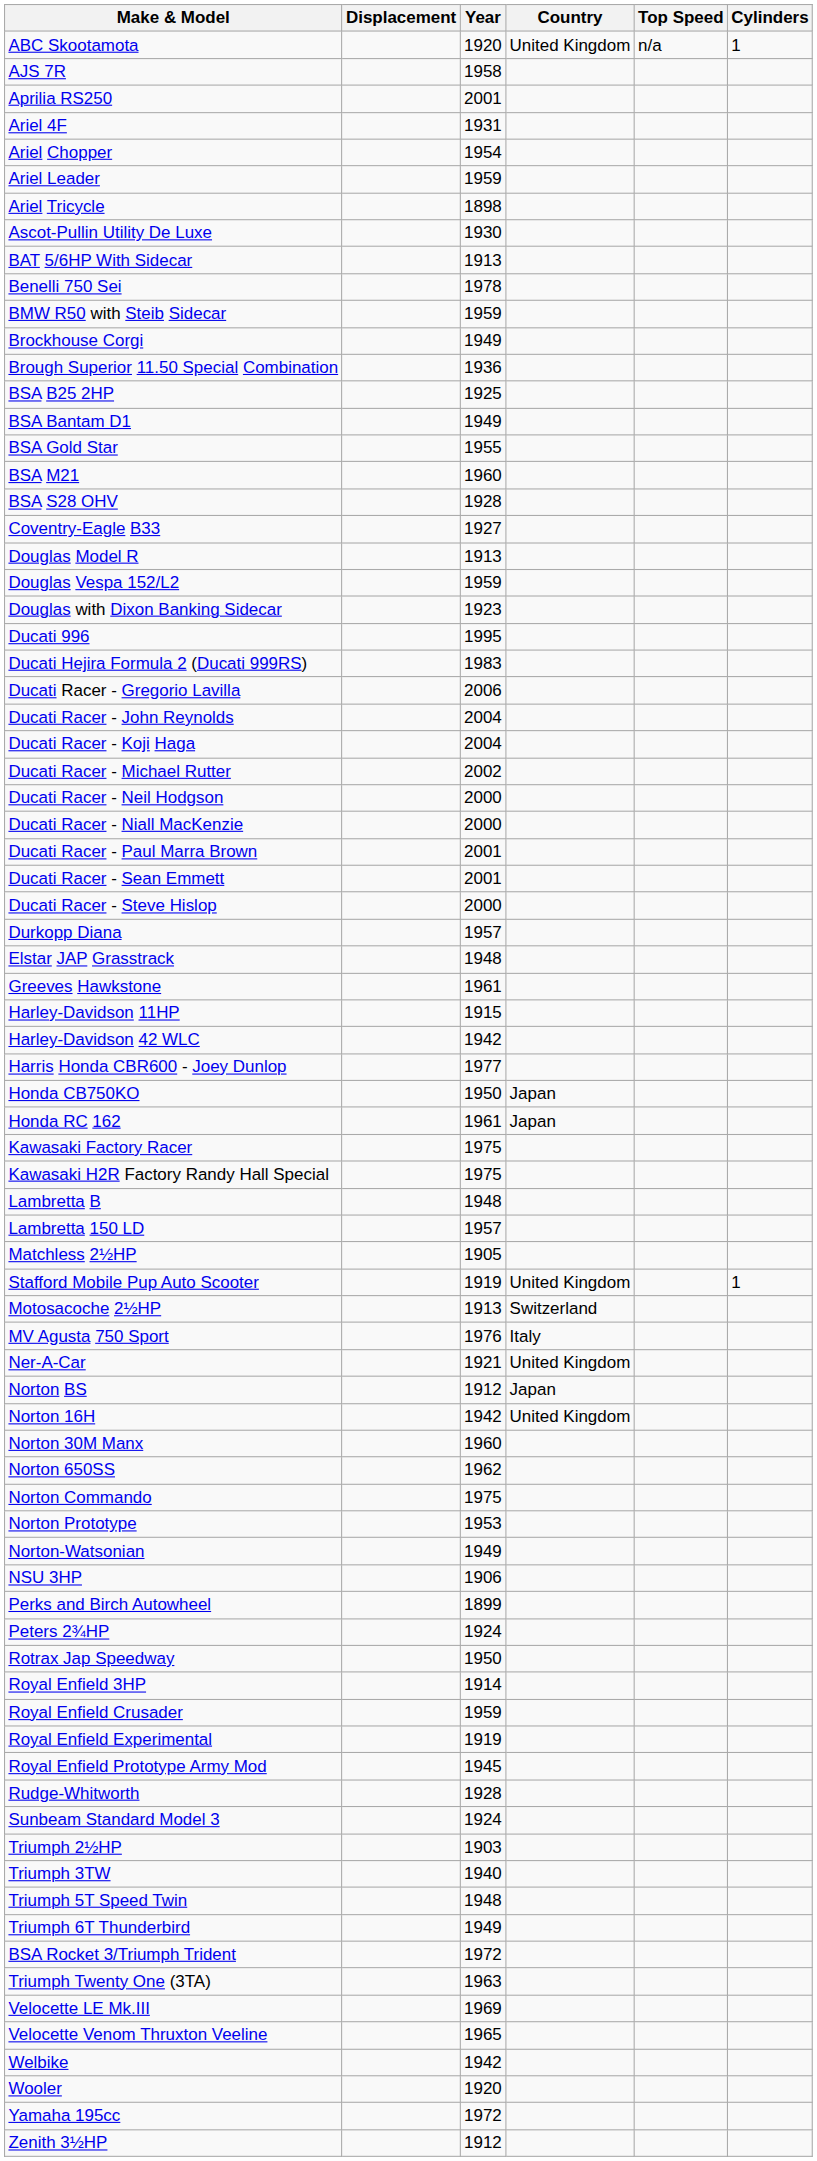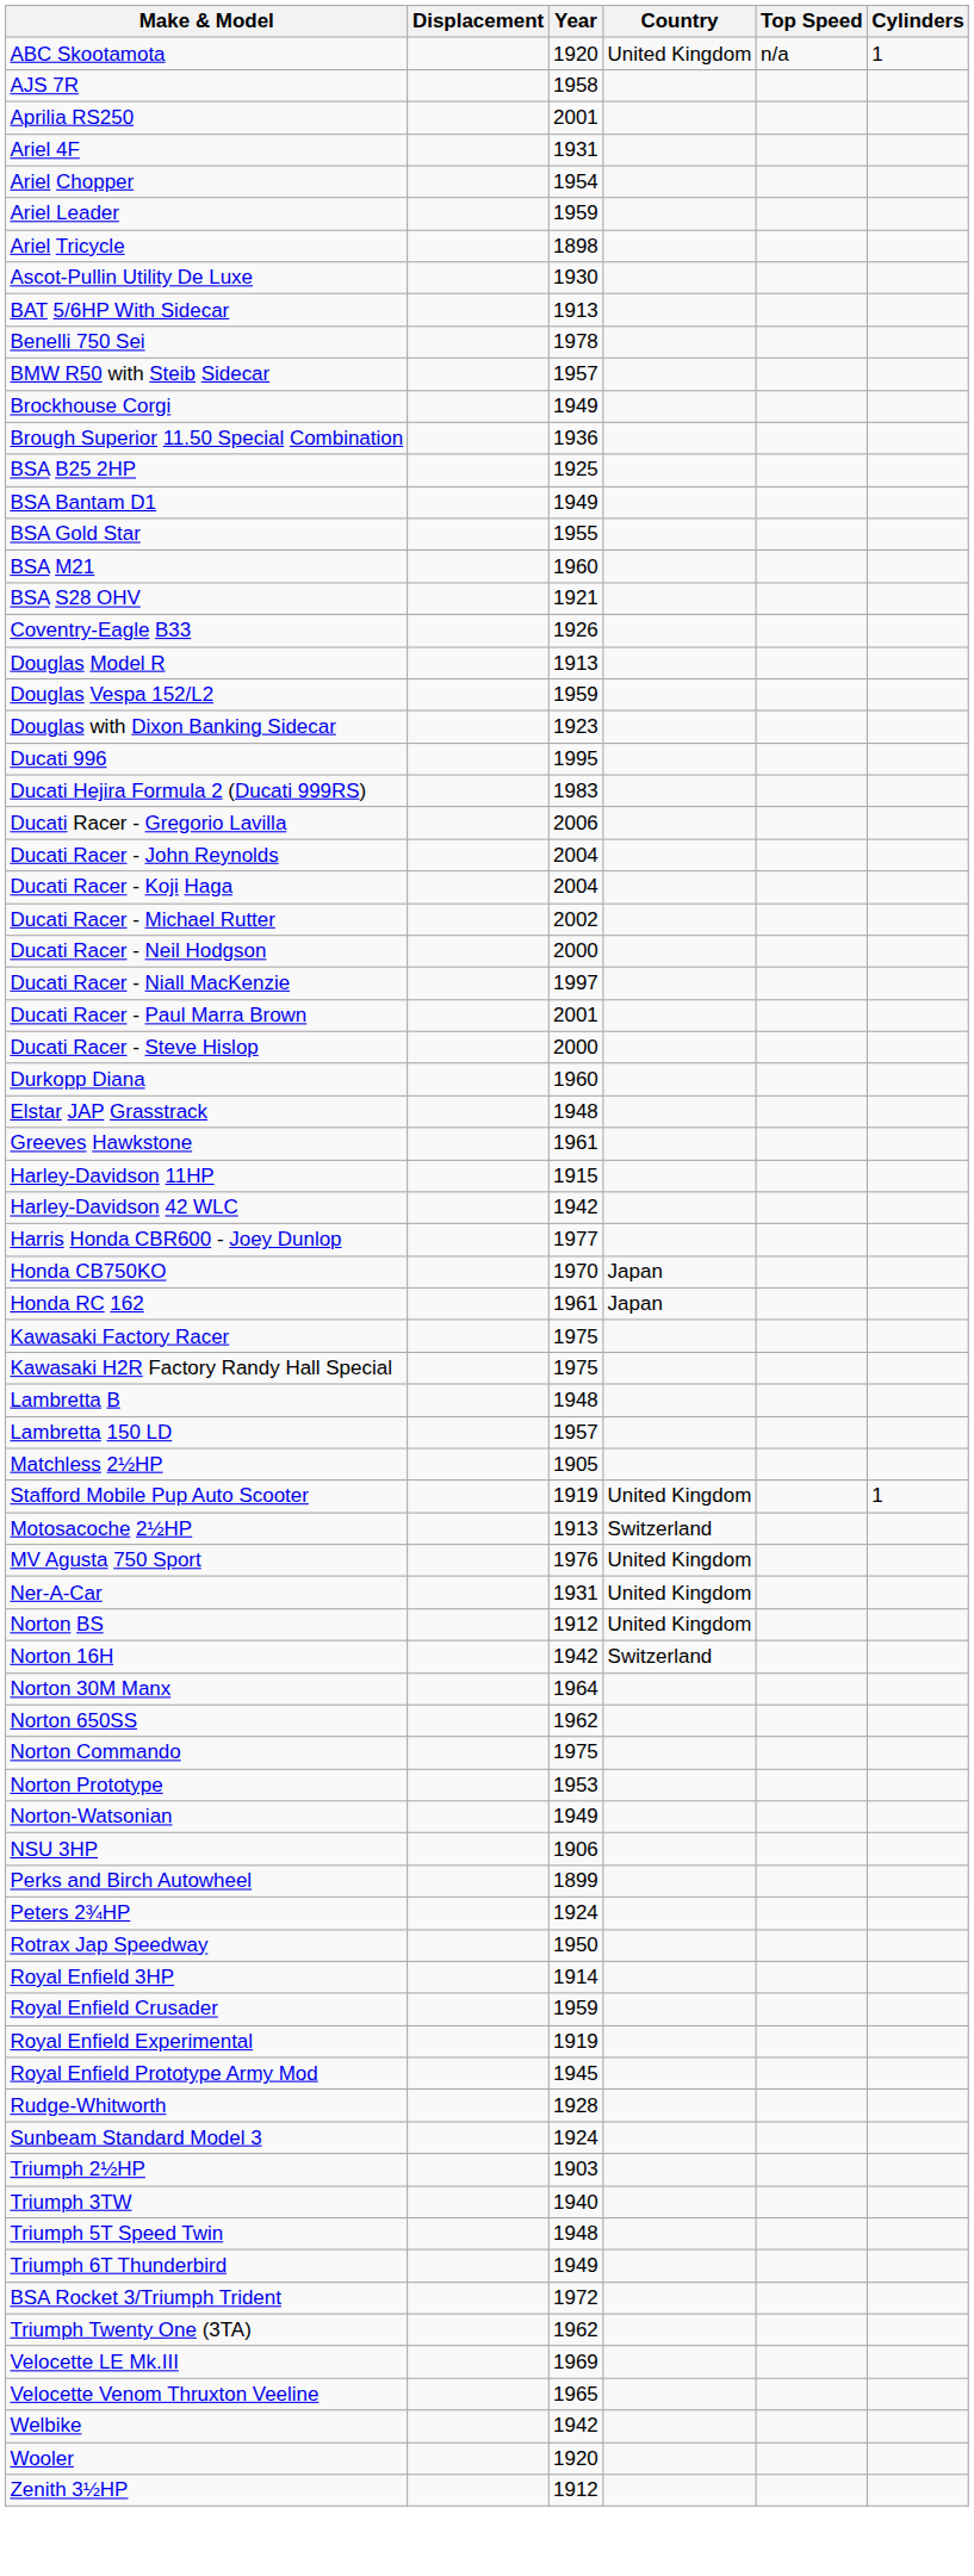BMW R50 with Steib Sidecar | Year: 1959 -> 1957
BSA S28 OHV | Year: 1928 -> 1921
Coventry-Eagle B33 | Year: 1927 -> 1926
Ducati Racer - Niall MacKenzie | Year: 2000 -> 1997
- row: Ducati Racer - Sean Emmett | 2001
Durkopp Diana | Year: 1957 -> 1960
Honda CB750KO | Year: 1950 -> 1970
MV Agusta 750 Sport | Country: Italy -> United Kingdom
Ner-A-Car | Year: 1921 -> 1931
Norton BS | Country: Japan -> United Kingdom
Norton 16H | Country: United Kingdom -> Switzerland
Norton 30M Manx | Year: 1960 -> 1964
Triumph Twenty One (3TA) | Year: 1963 -> 1962
- row: Yamaha 195cc | 1972
